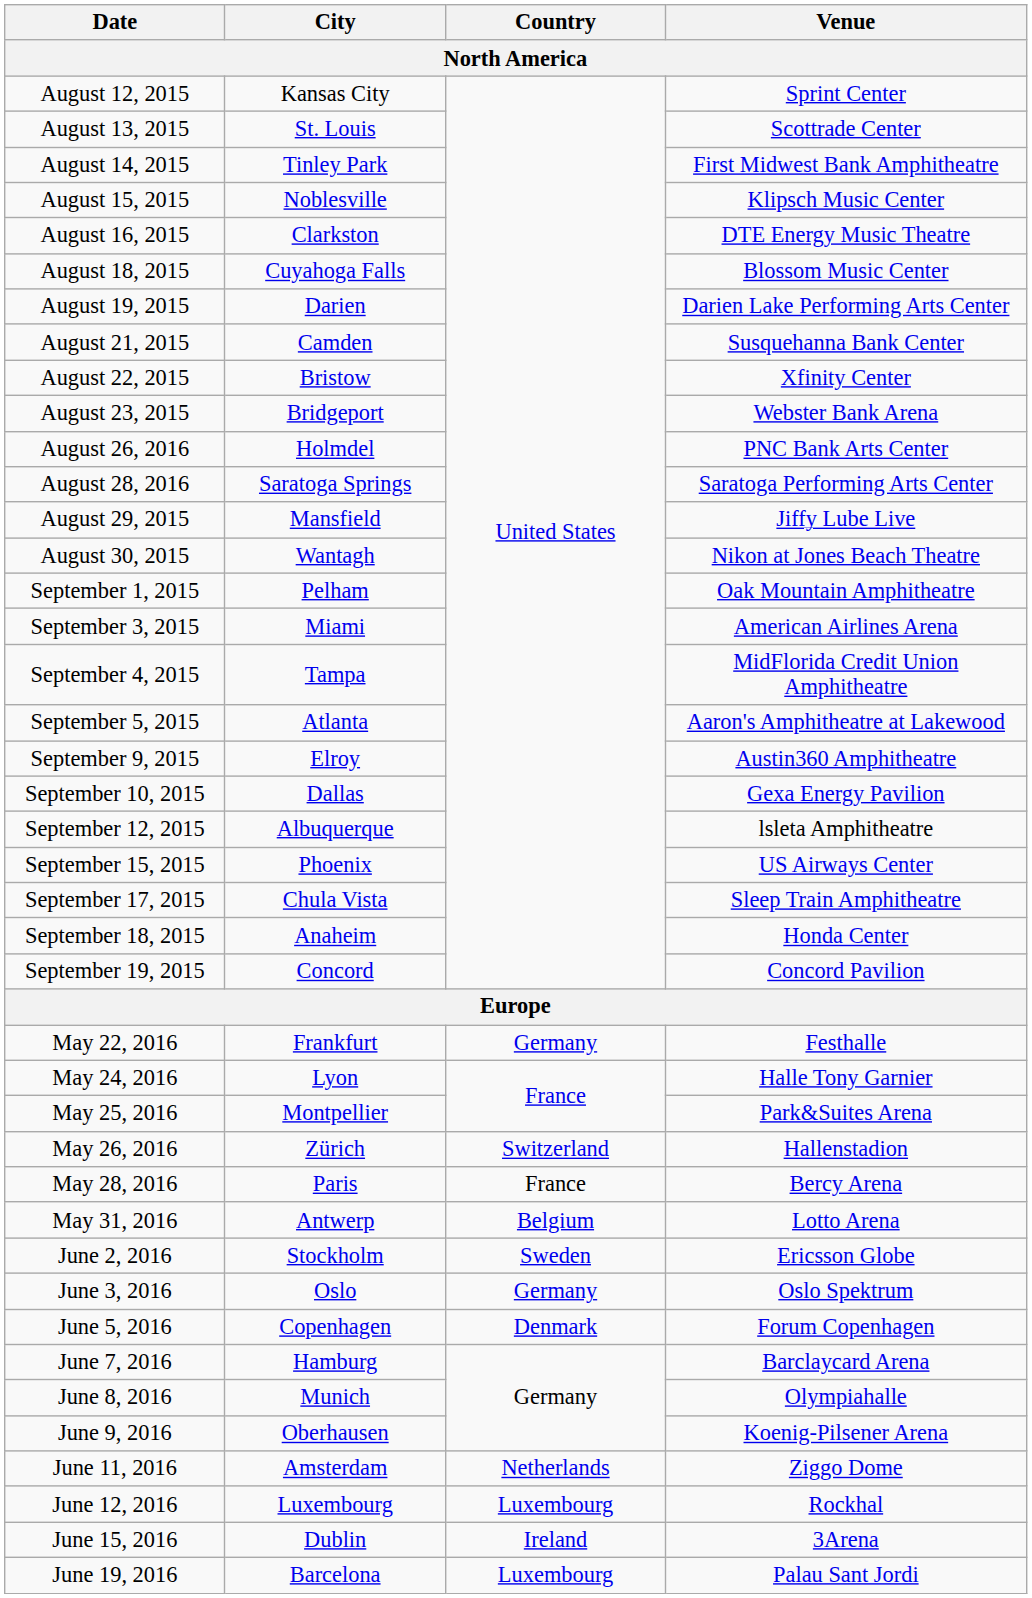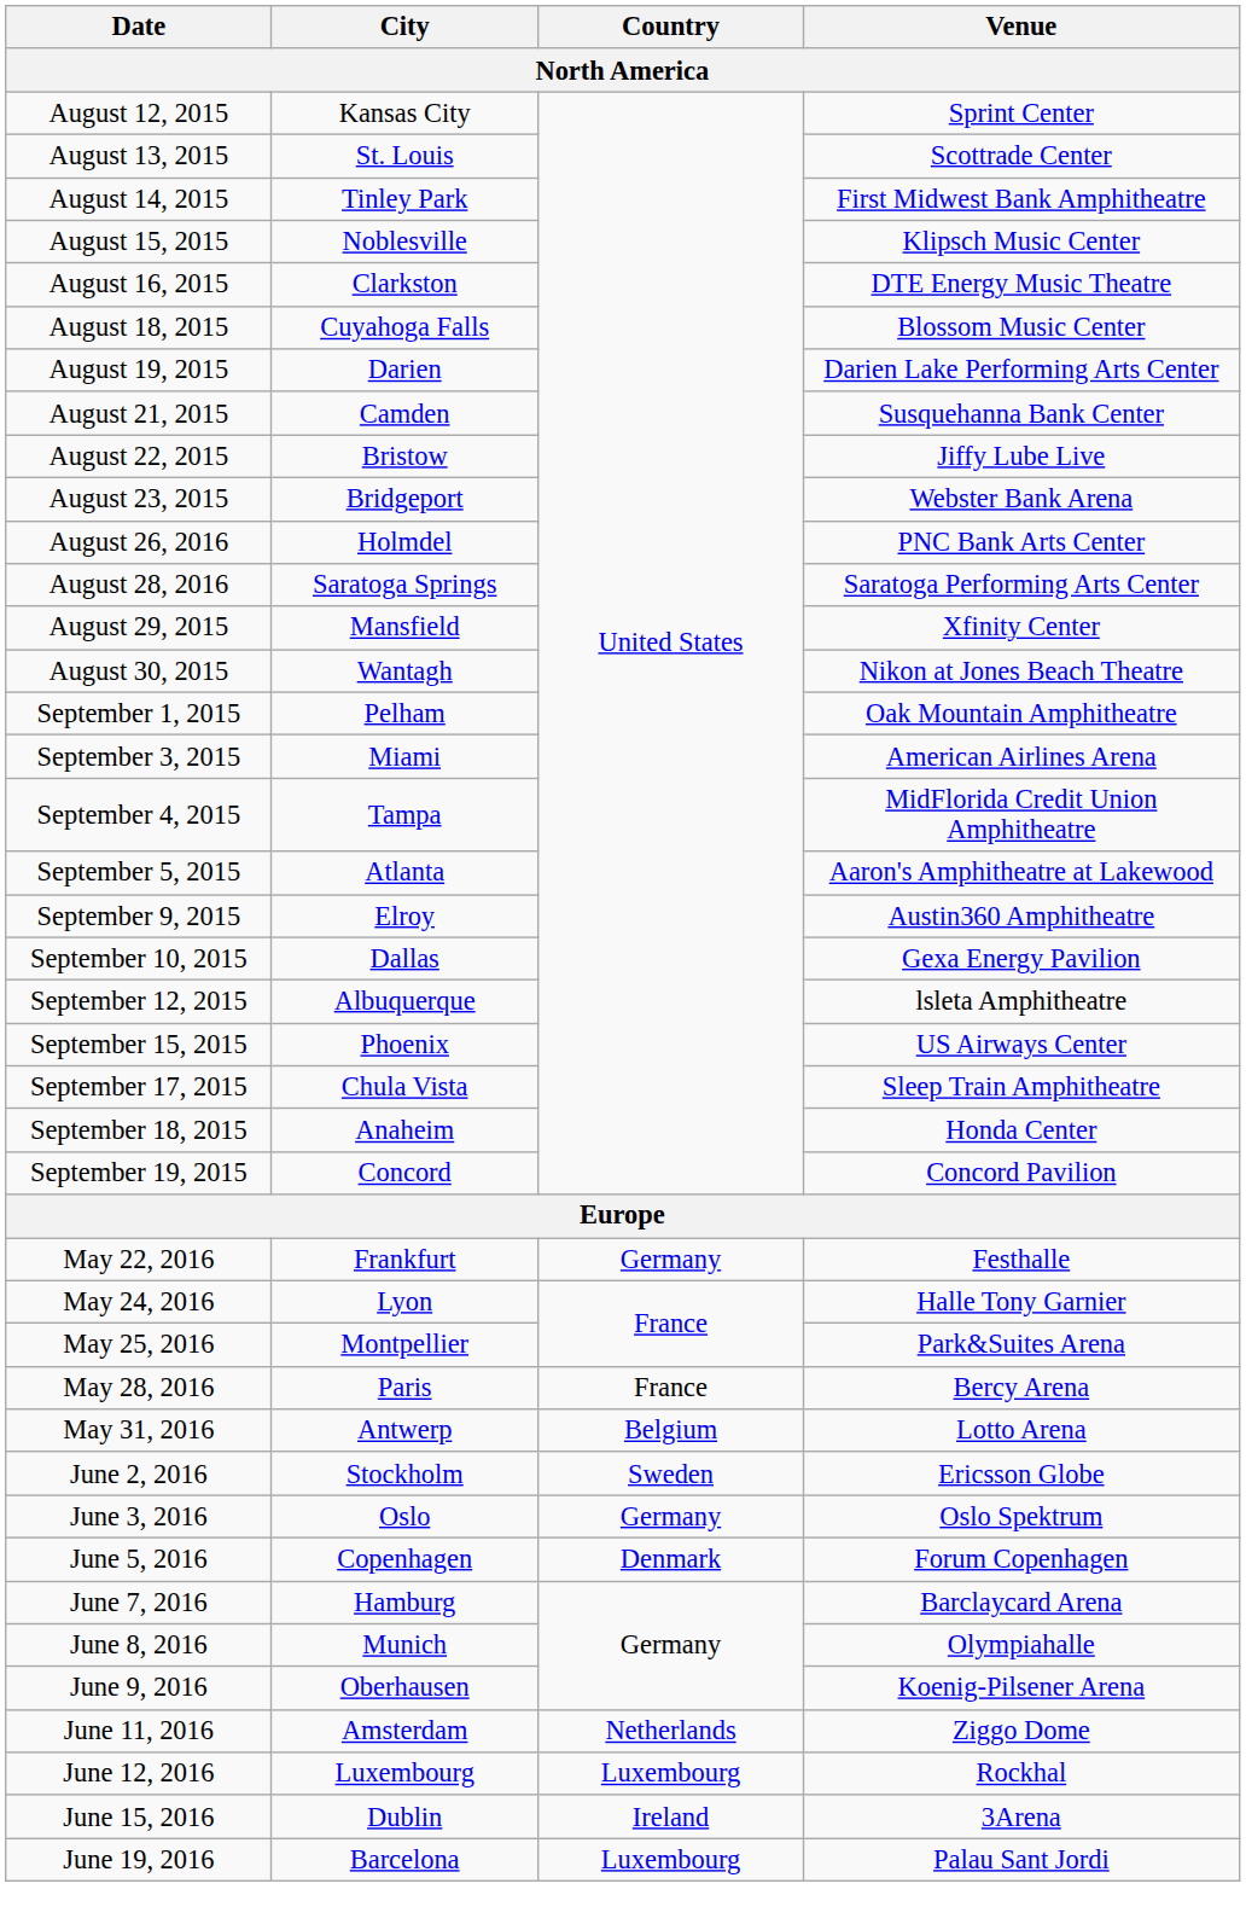August 22, 2015 | Venue: Xfinity Center -> Jiffy Lube Live
August 29, 2015 | Venue: Jiffy Lube Live -> Xfinity Center
- row: May 26, 2016 | Zürich | Switzerland | Hallenstadion
